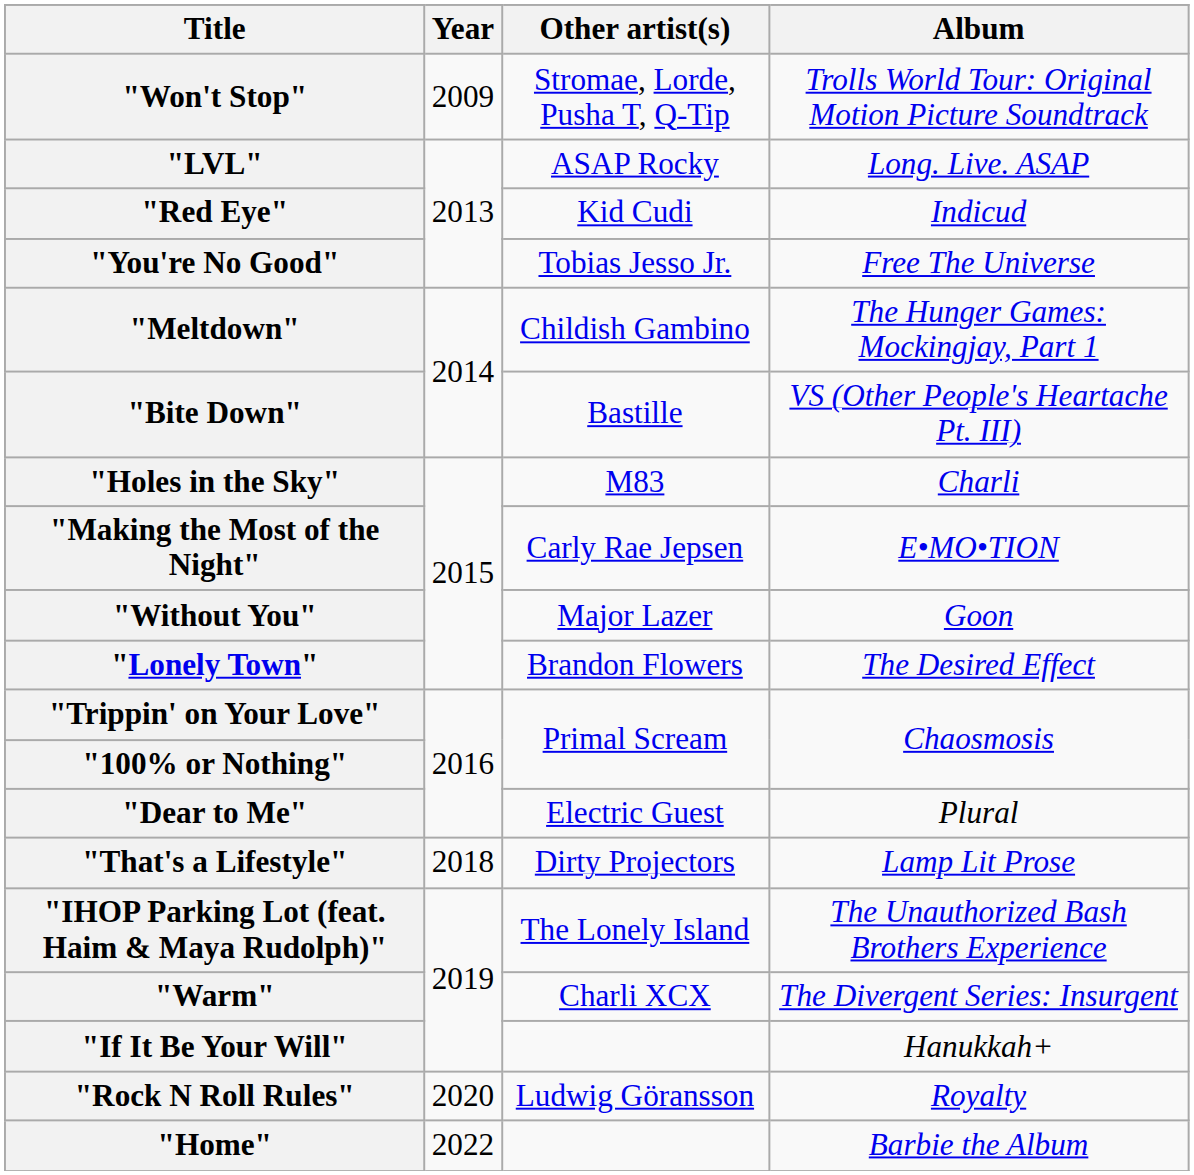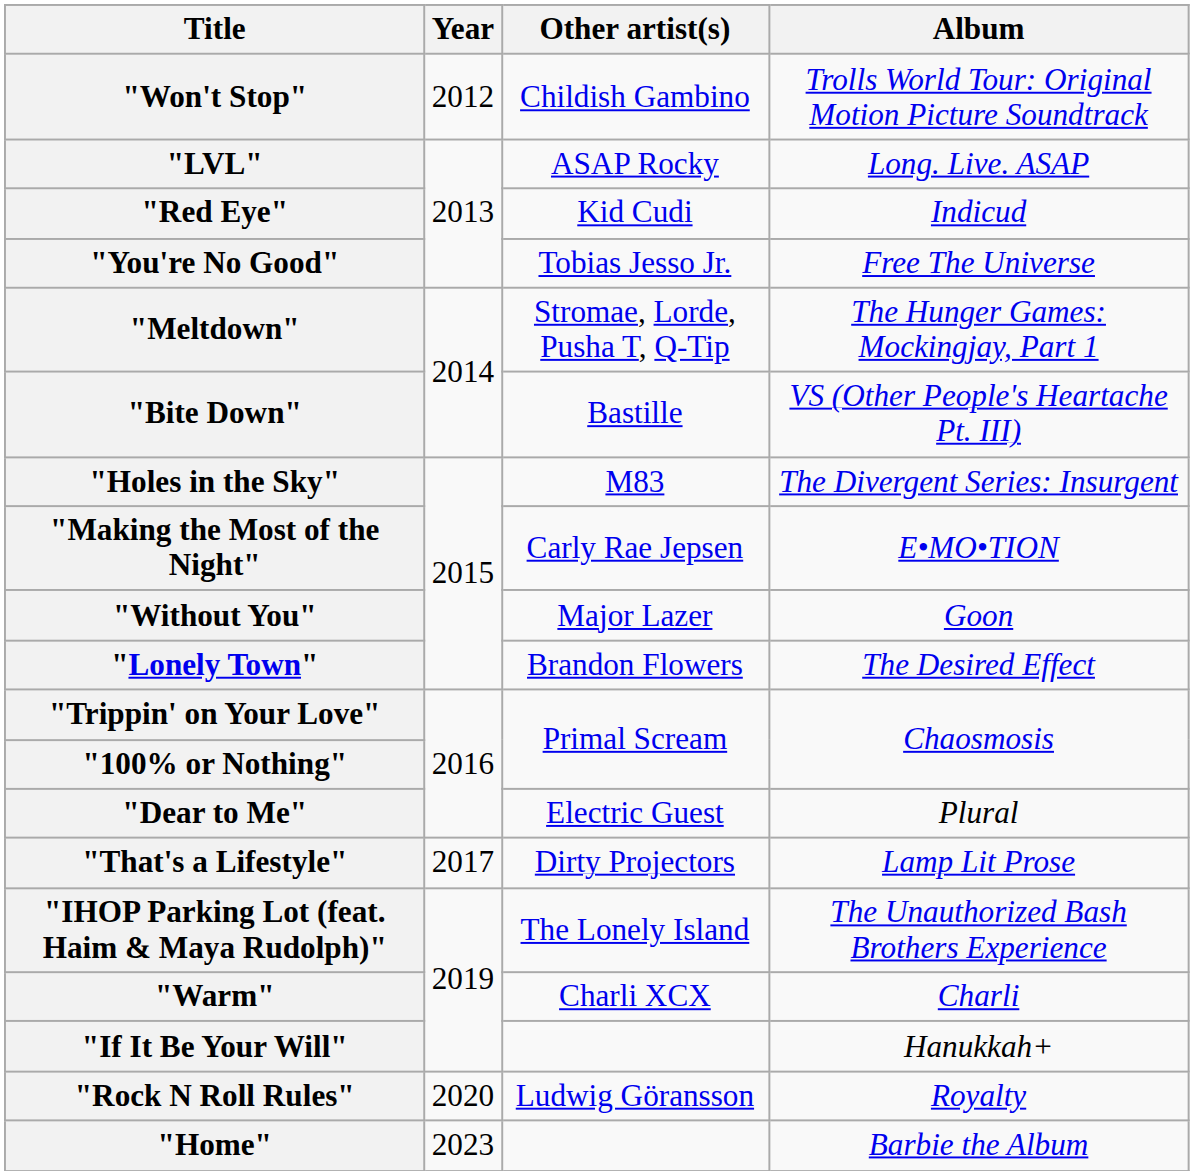"Won't Stop" | Year: 2009 -> 2012
"Won't Stop" | Other artist(s): Stromae, Lorde, Pusha T, Q-Tip -> Childish Gambino
"Meltdown" | Other artist(s): Childish Gambino -> Stromae, Lorde, Pusha T, Q-Tip
"Holes in the Sky" | Album: Charli -> The Divergent Series: Insurgent
"That's a Lifestyle" | Year: 2018 -> 2017
"Warm" | Album: The Divergent Series: Insurgent -> Charli
"Home" | Year: 2022 -> 2023
